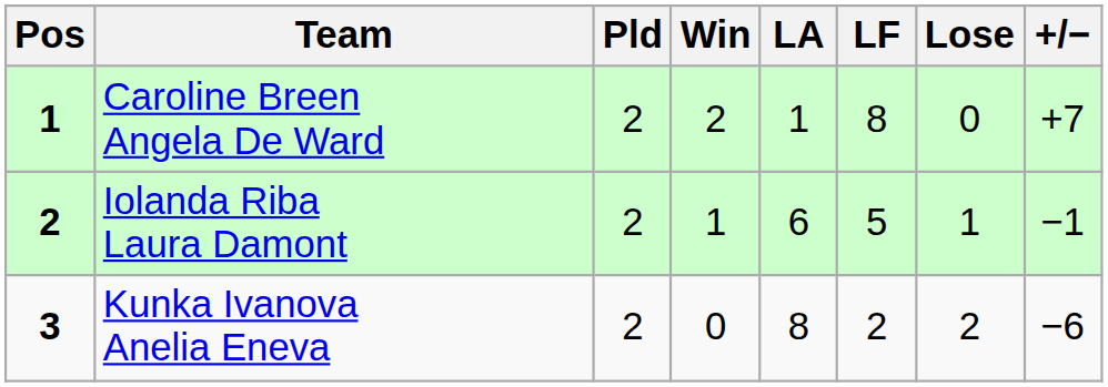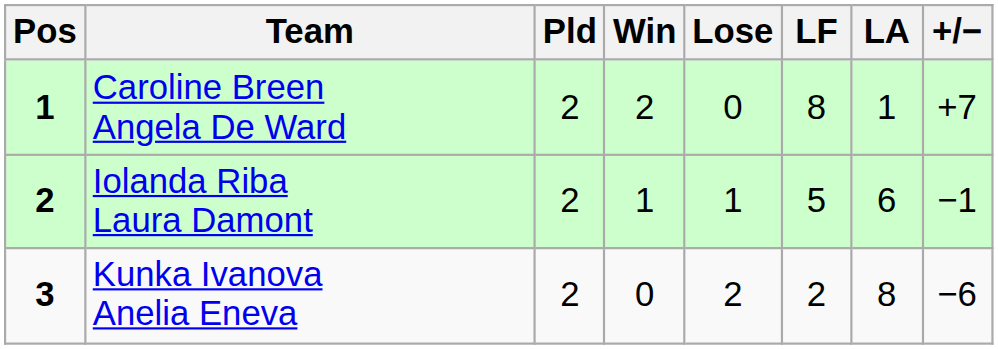columns swapped: Lose <-> LA
